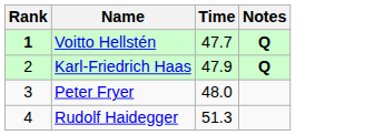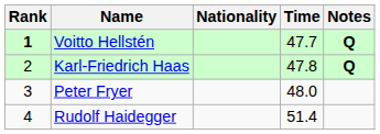+ column: Nationality
Karl-Friedrich Haas | Time: 47.9 -> 47.8
Rudolf Haidegger | Time: 51.3 -> 51.4
